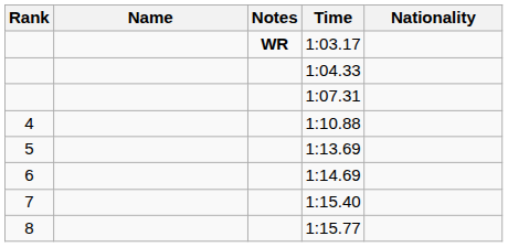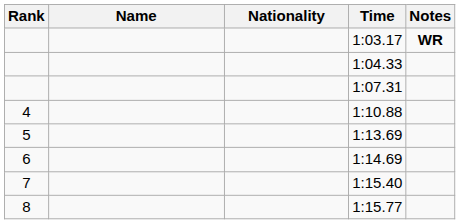columns swapped: Nationality <-> Notes
